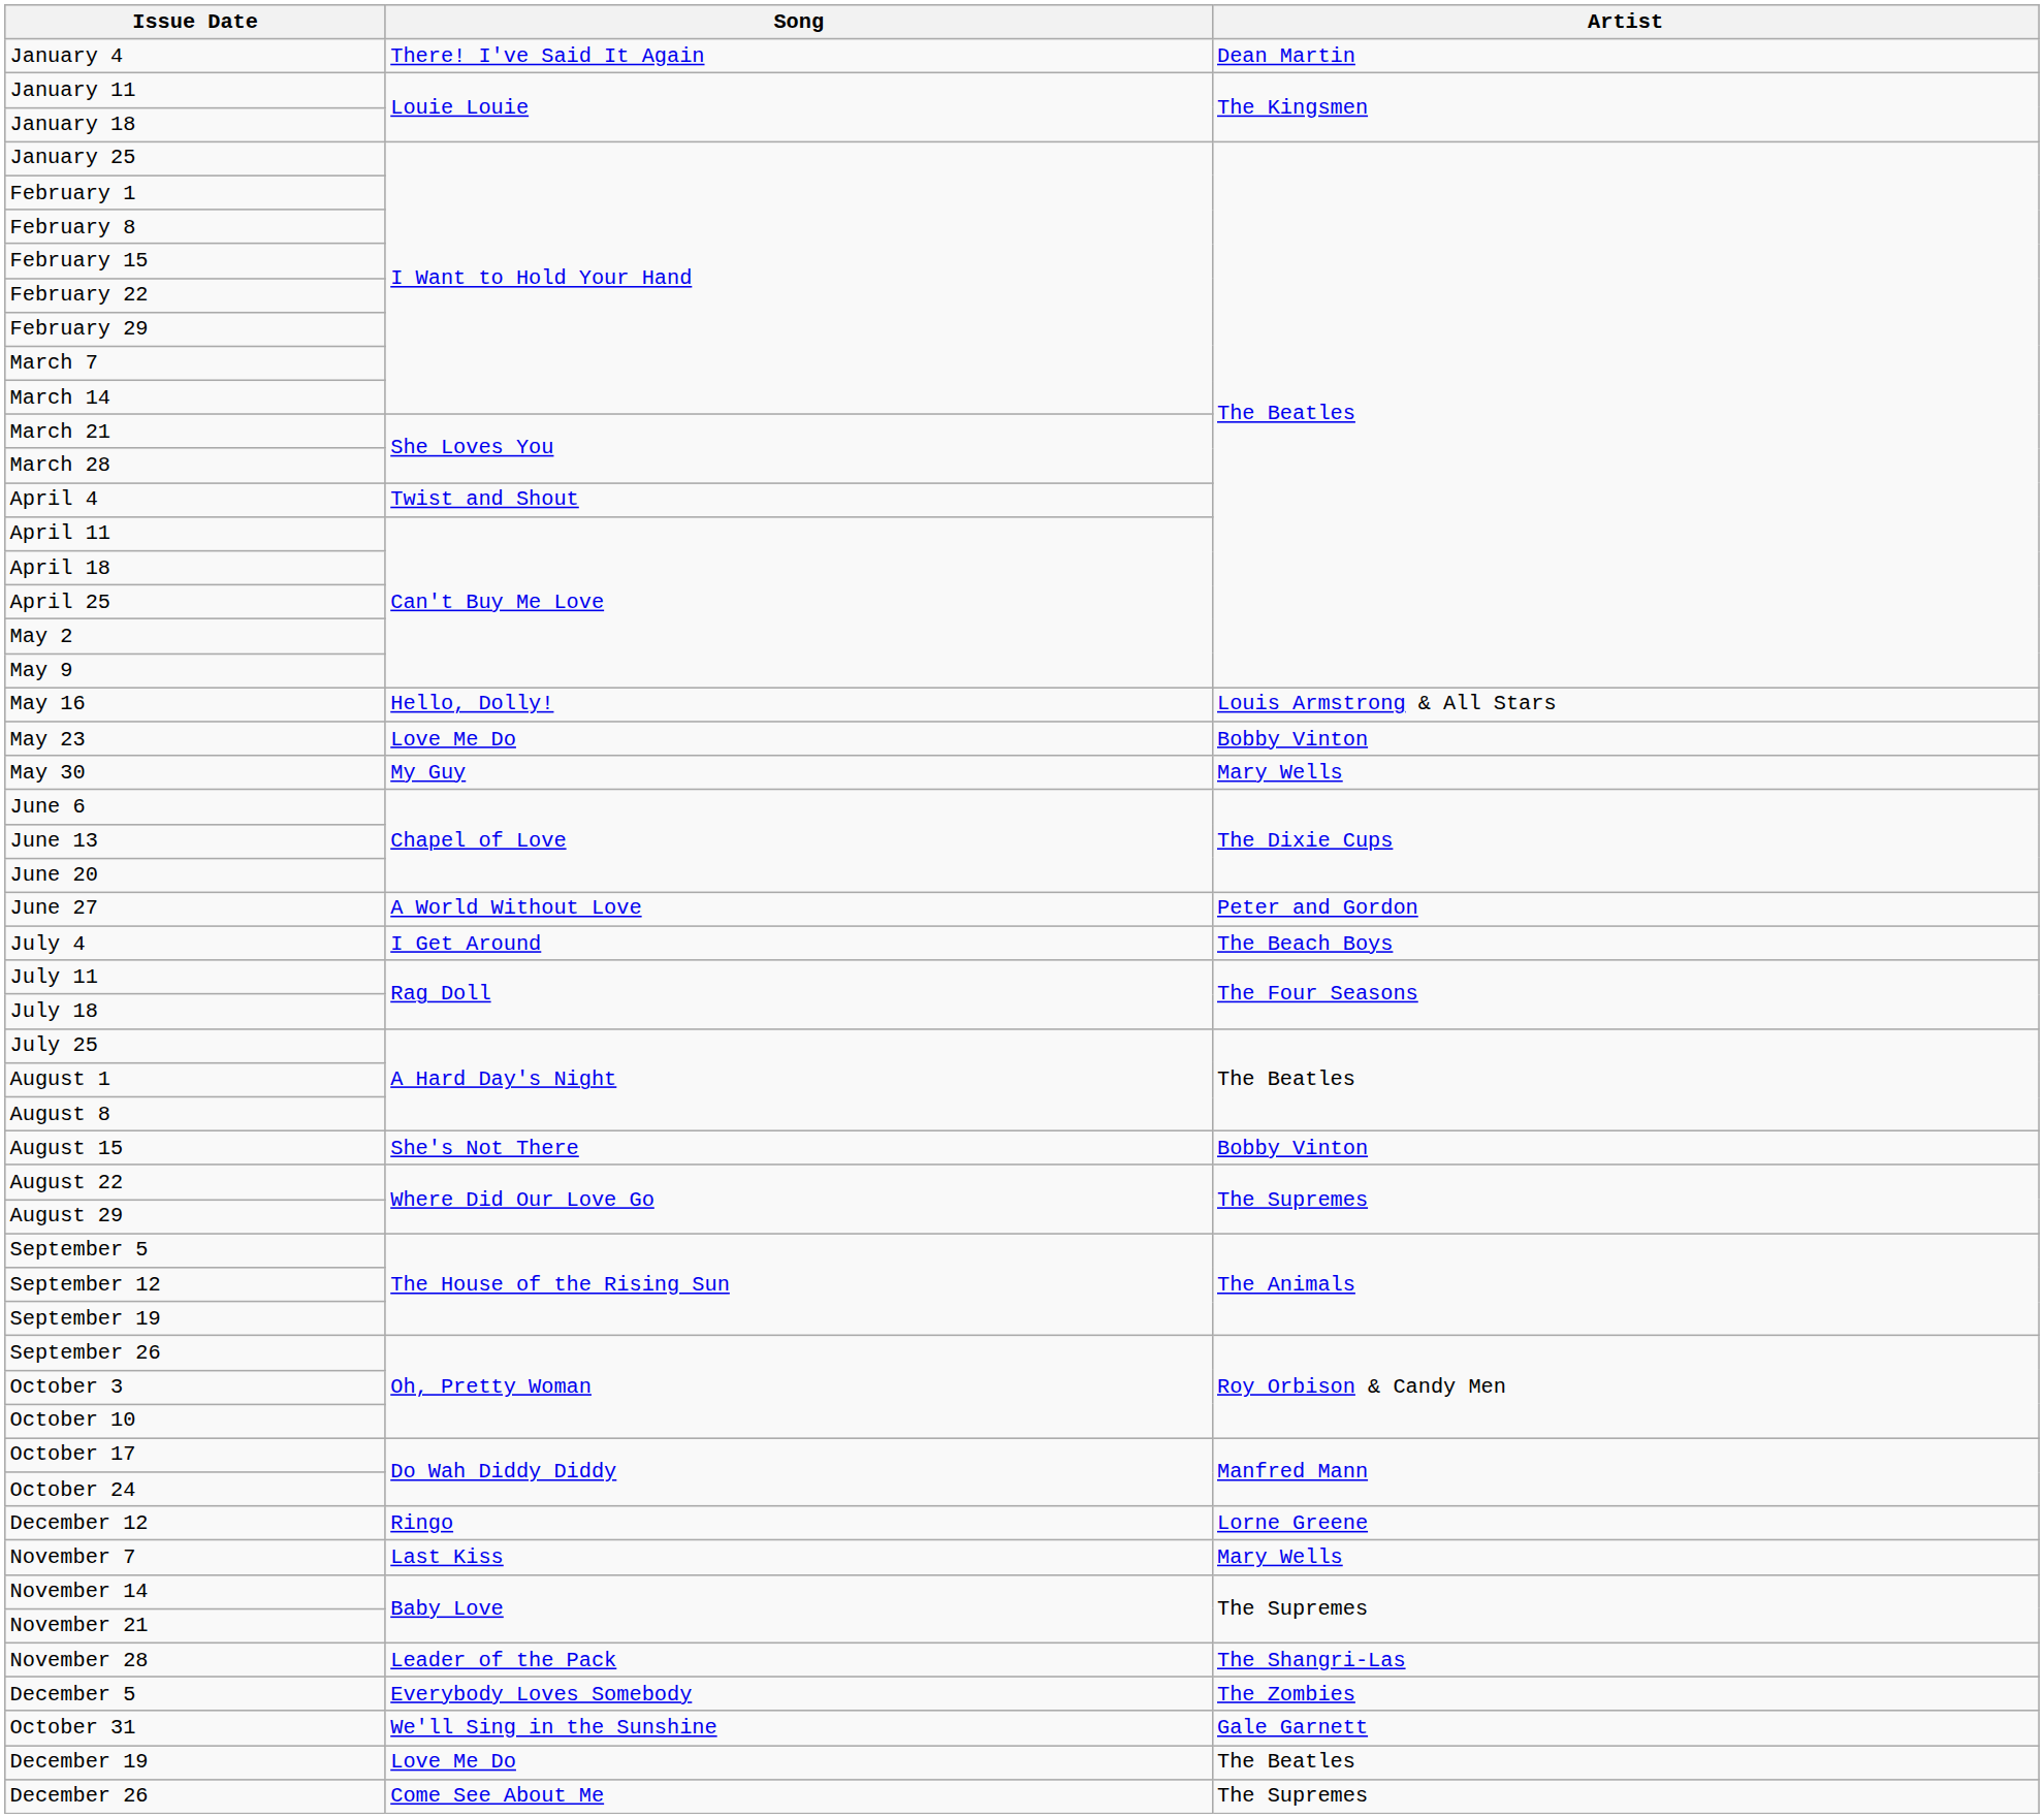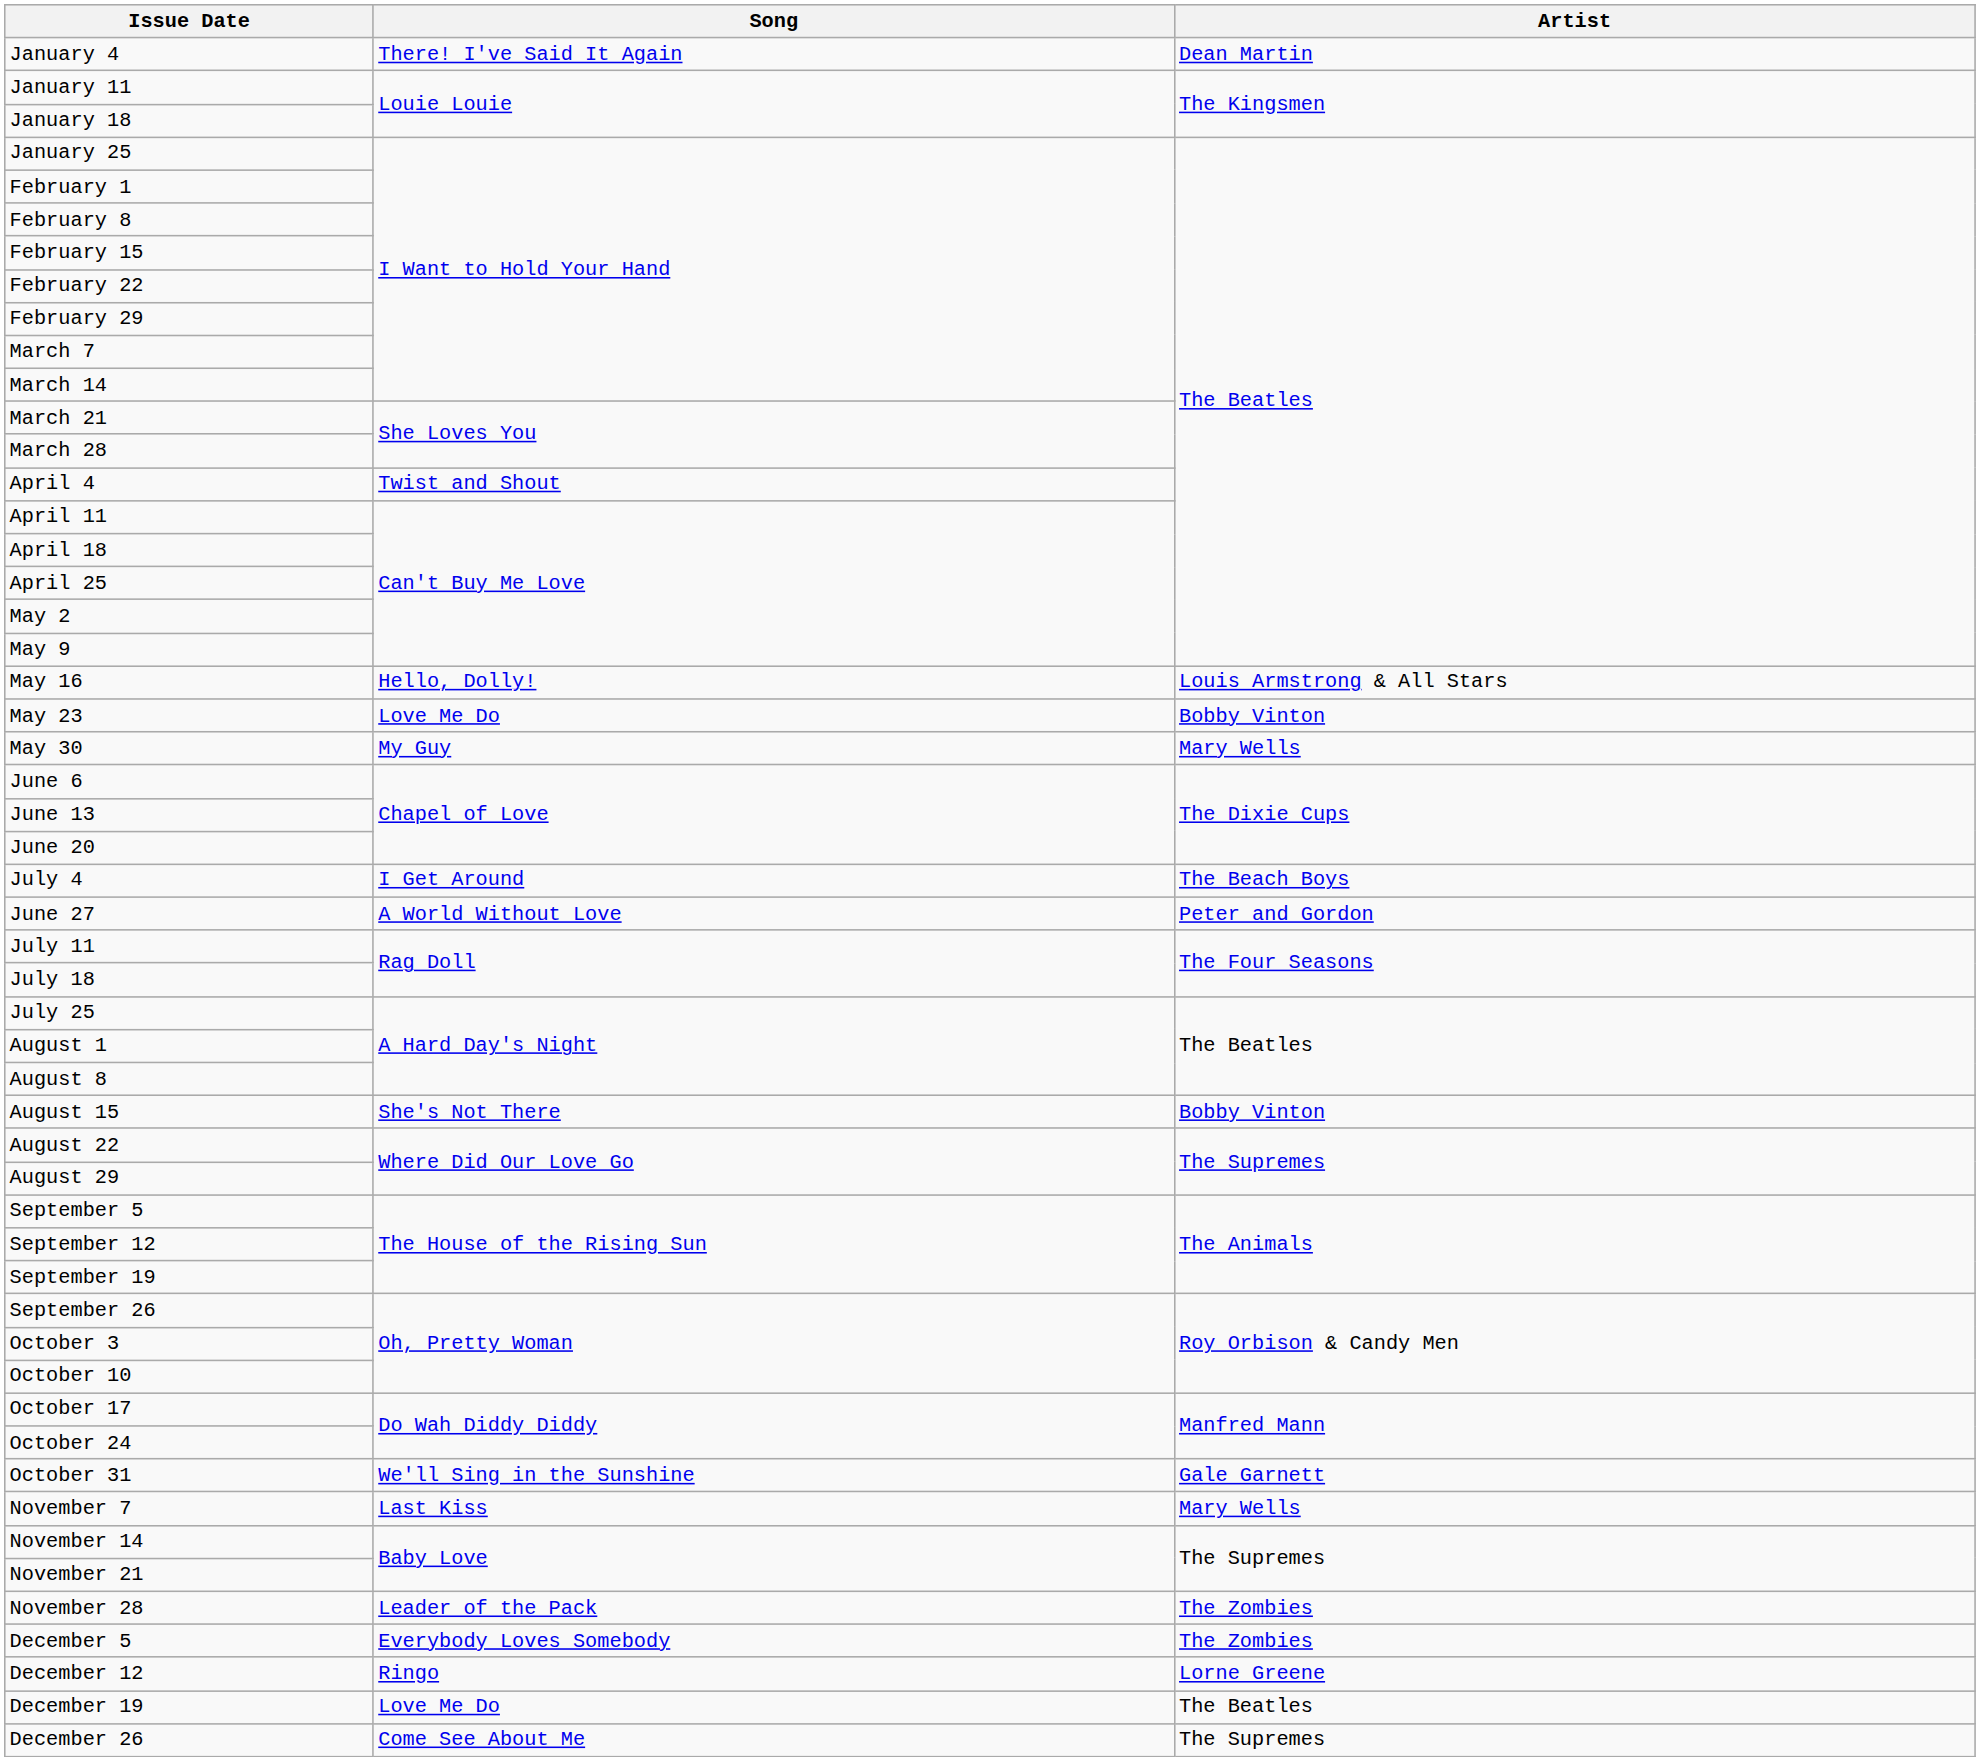rows swapped: June 27 <-> July 4
rows swapped: October 31 <-> December 12
November 28 | Artist: The Shangri-Las -> The Zombies
